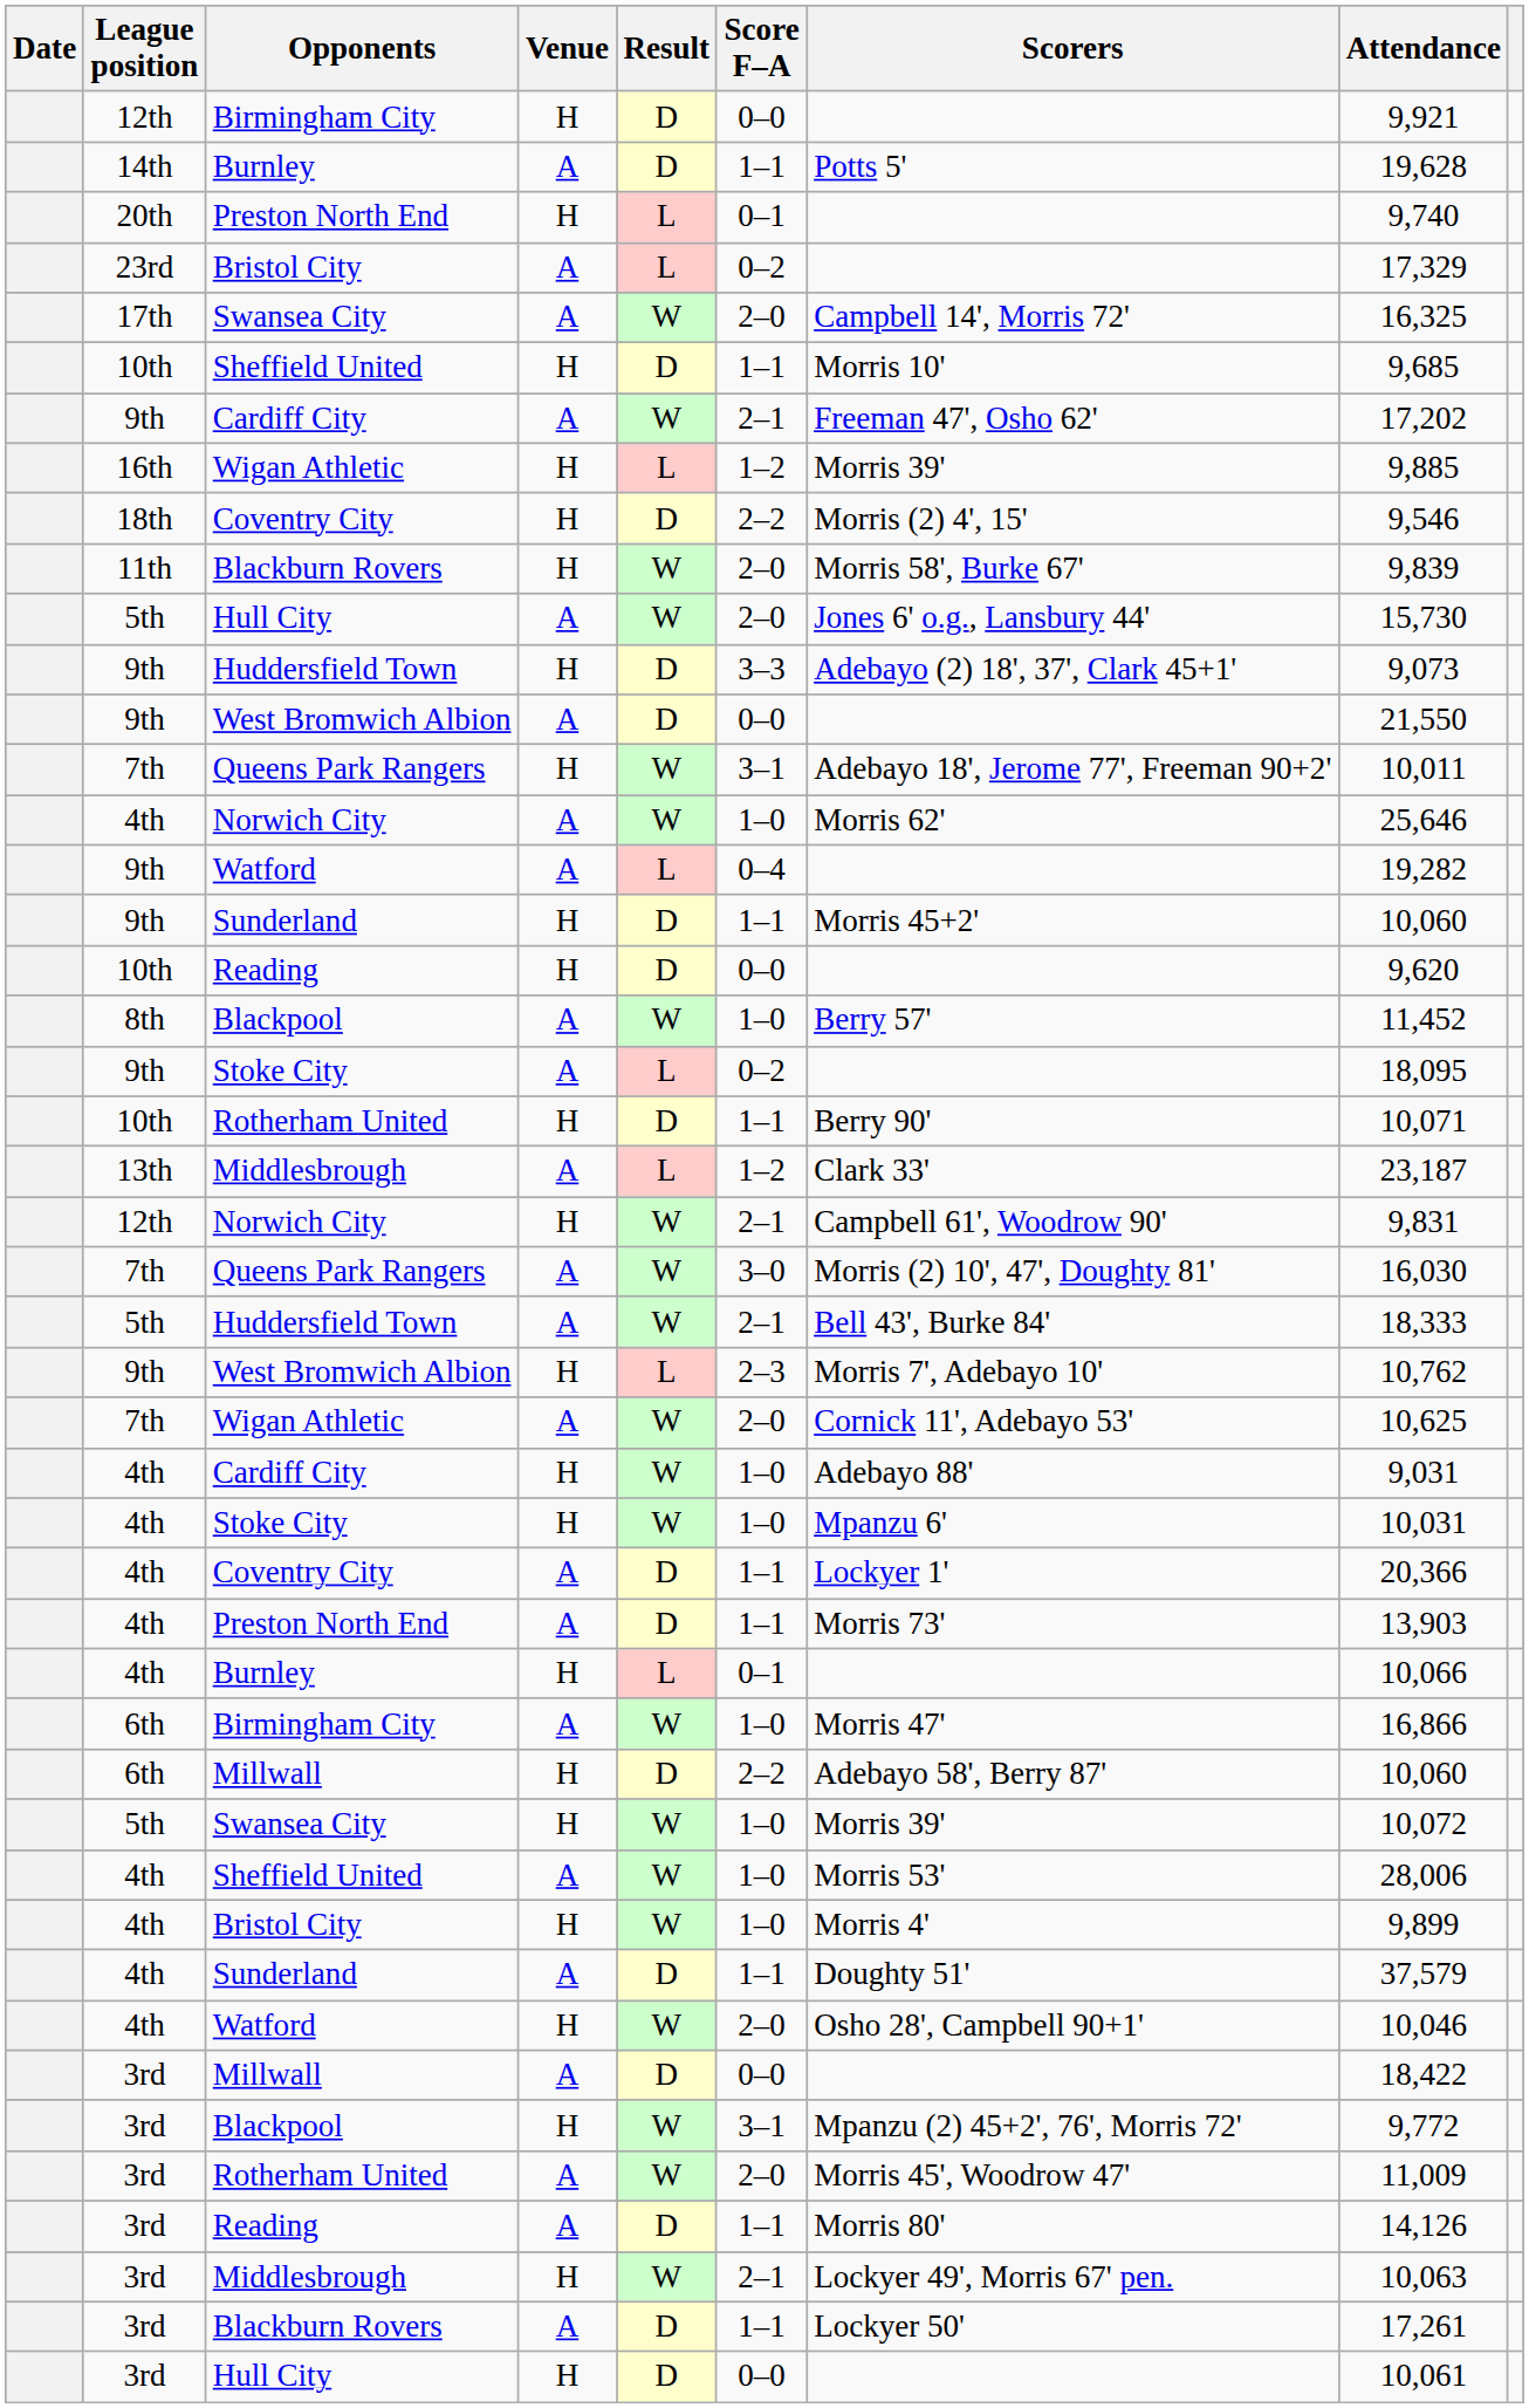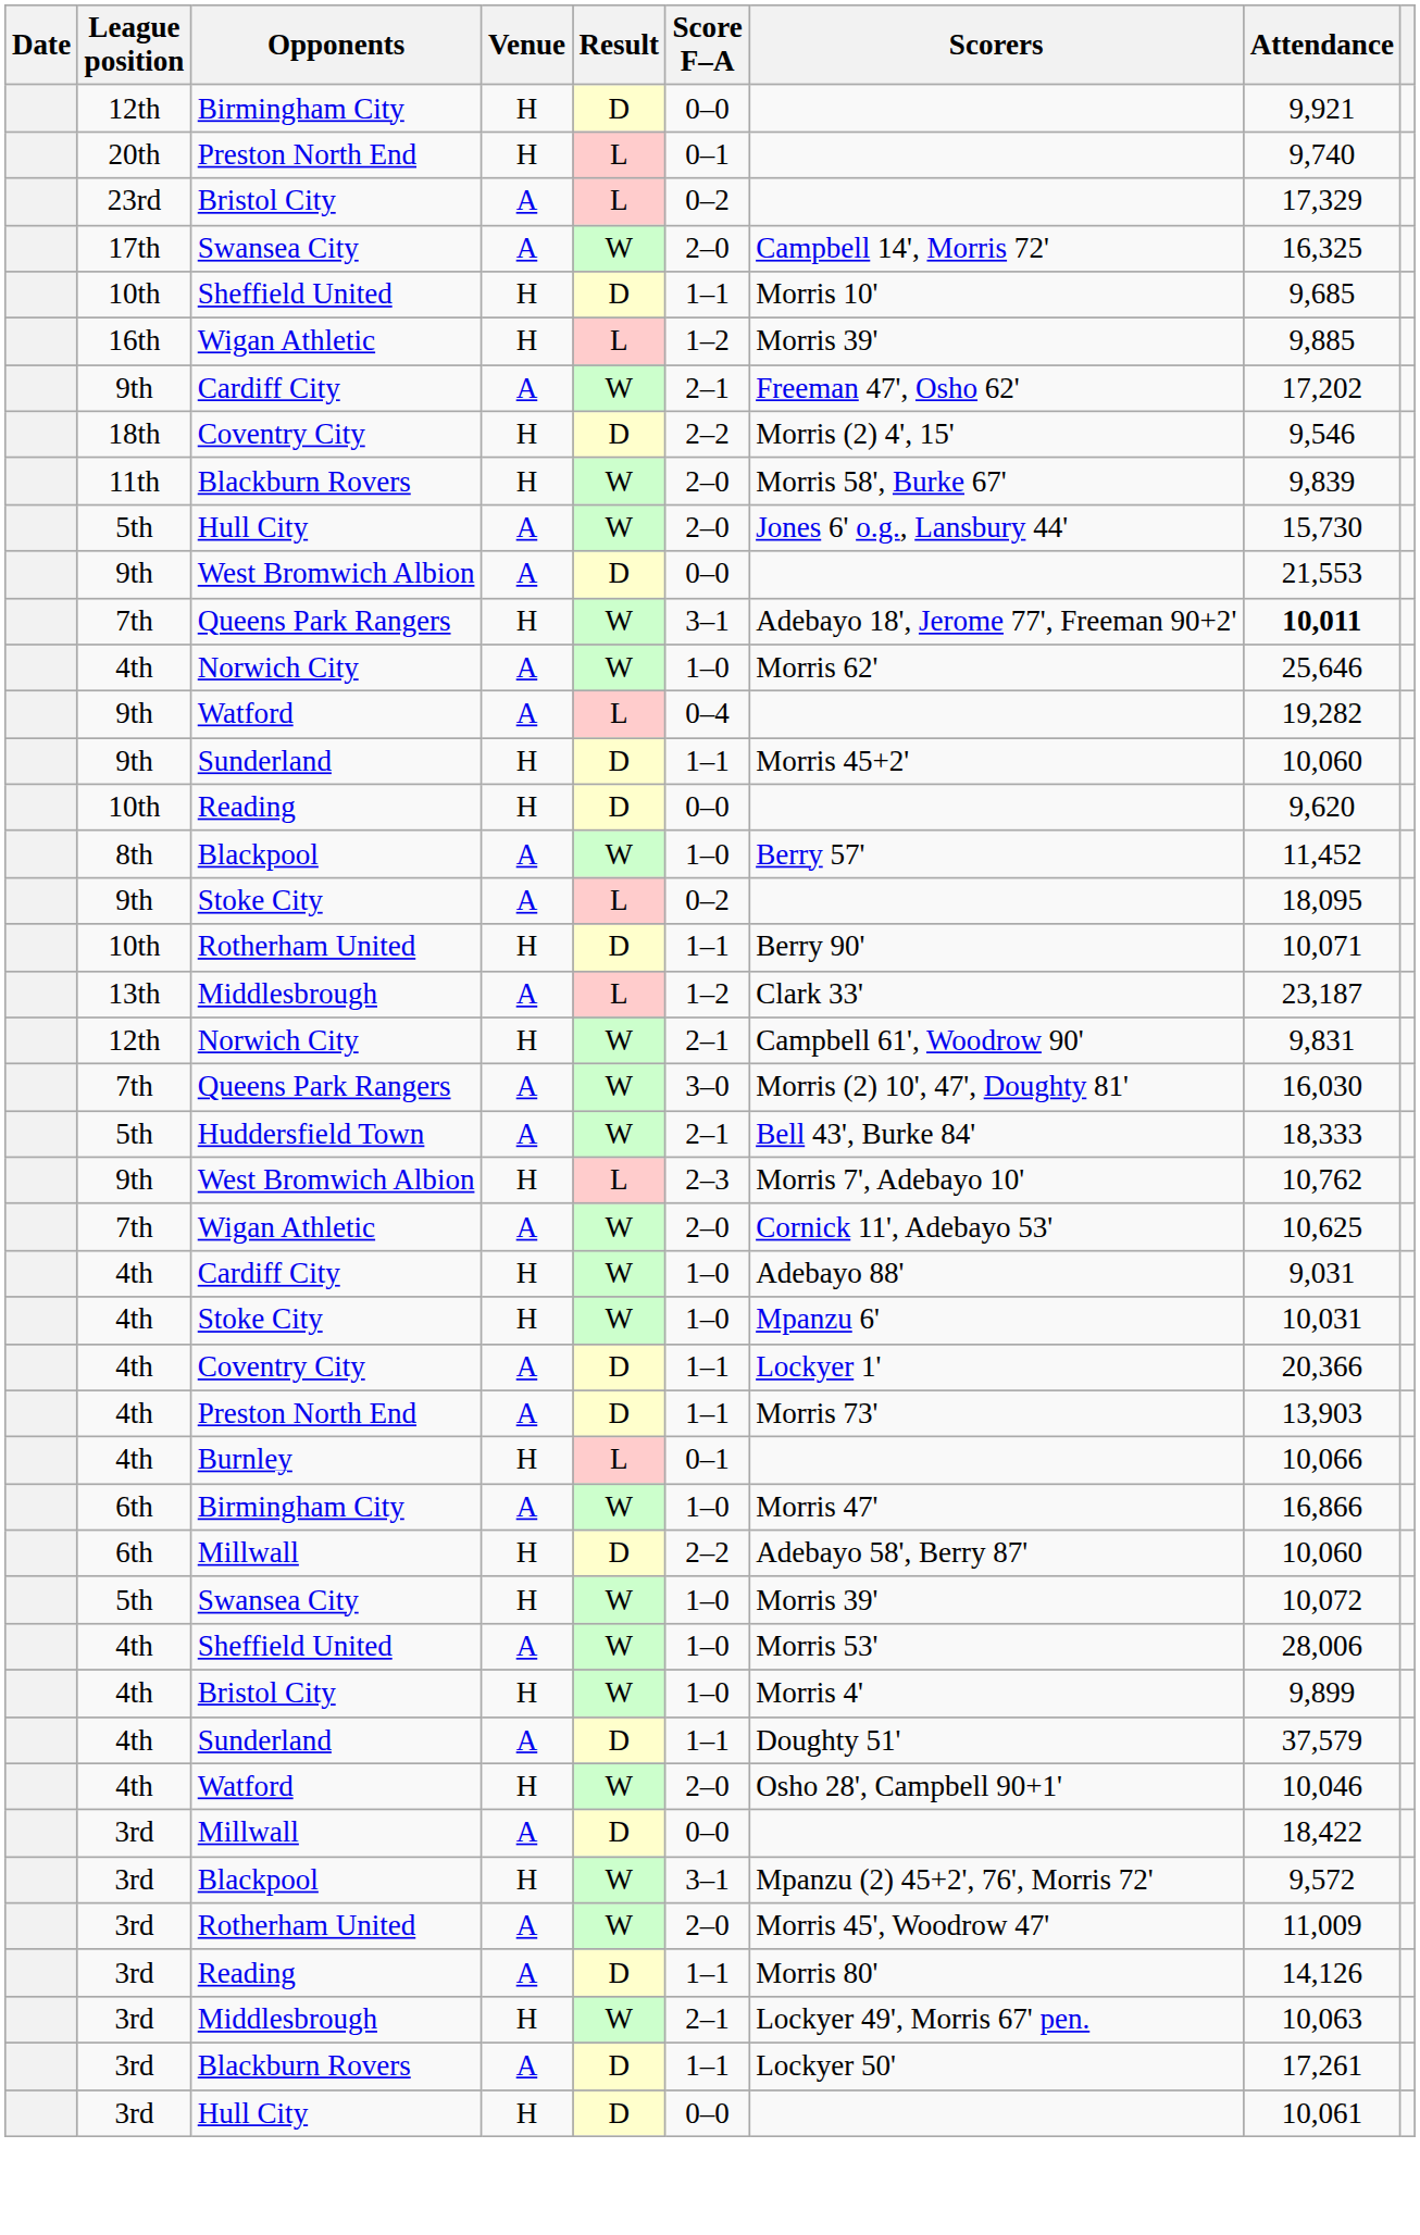- row: 14th | Burnley | A | D | 1–1 | Potts 5' | 19,628
rows swapped: Cardiff City / A <-> Wigan Athletic / H
- row: 9th | Huddersfield Town | H | D | 3–3 | Adebayo (2) 18', 37', Clark 45+1' | 9,073
West Bromwich Albion / A | Attendance: 21,550 -> 21,553
Queens Park Rangers / H | Attendance: normal -> bold
Blackpool / H | Attendance: 9,772 -> 9,572
